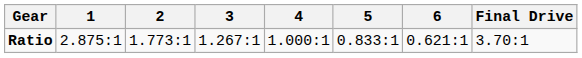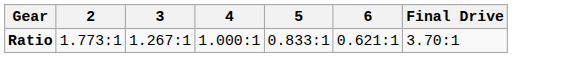- column: 1 | 2.875:1
